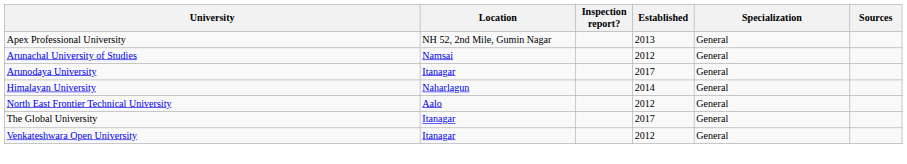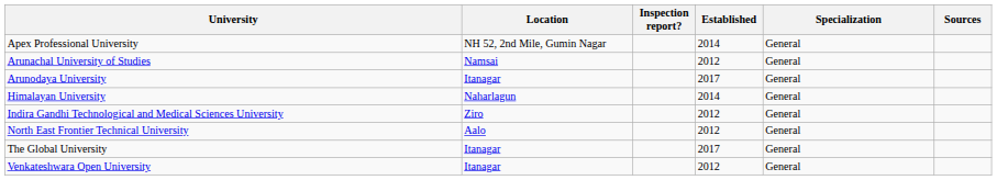Apex Professional University | Established: 2013 -> 2014
+ row: Indira Gandhi Technological and Medical Sciences University | Ziro | 2012 | General
